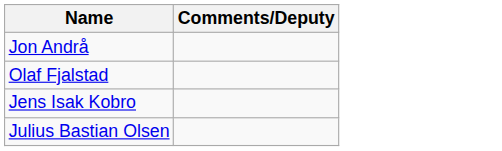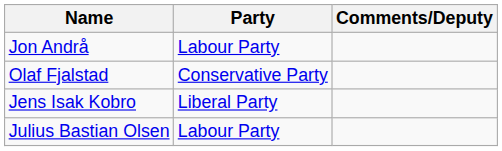+ column: Party | Labour Party | Conservative Party | Liberal Party | Labour Party
